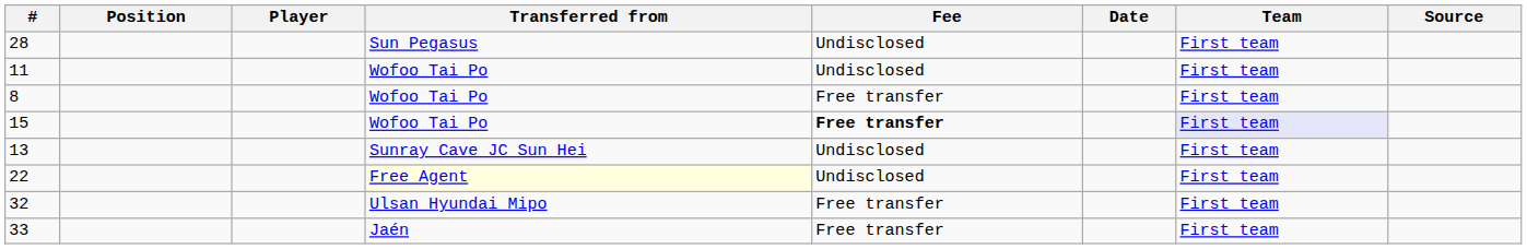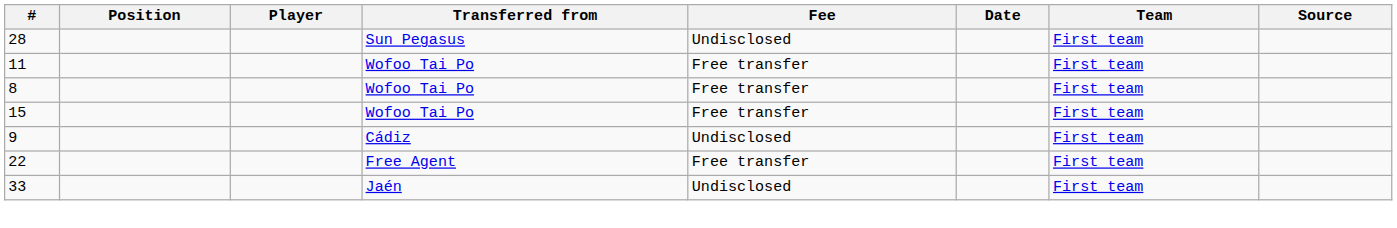11 | Fee: Undisclosed -> Free transfer
15 | Fee: bold -> normal
15 | Team: lavender background -> no background
- row: 13 | Sunray Cave JC Sun Hei | Undisclosed | First team
+ row: 9 | Cádiz | Undisclosed | First team
22 | Transferred from: lightyellow background -> no background
22 | Fee: Undisclosed -> Free transfer
- row: 32 | Ulsan Hyundai Mipo | Free transfer | First team
33 | Fee: Free transfer -> Undisclosed
